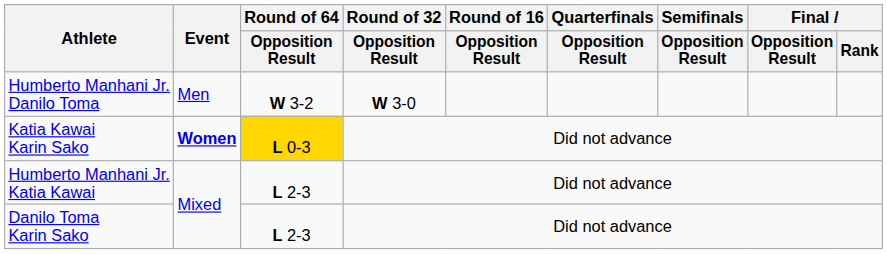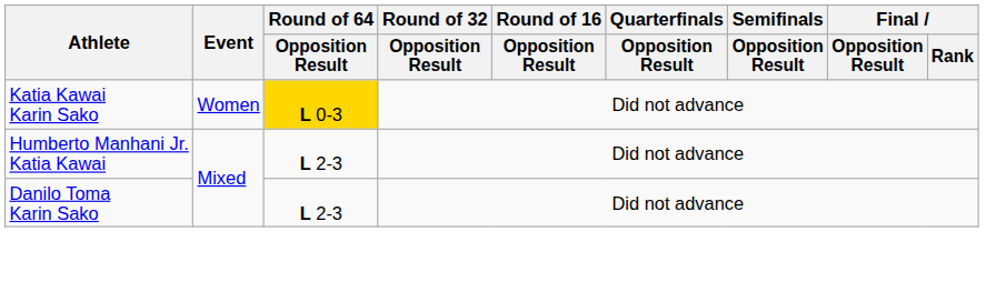- row: Humberto Manhani Jr. Danilo Toma | Men | W 3-2 | W 3-0
Katia Kawai Karin Sako | Event: bold -> normal
